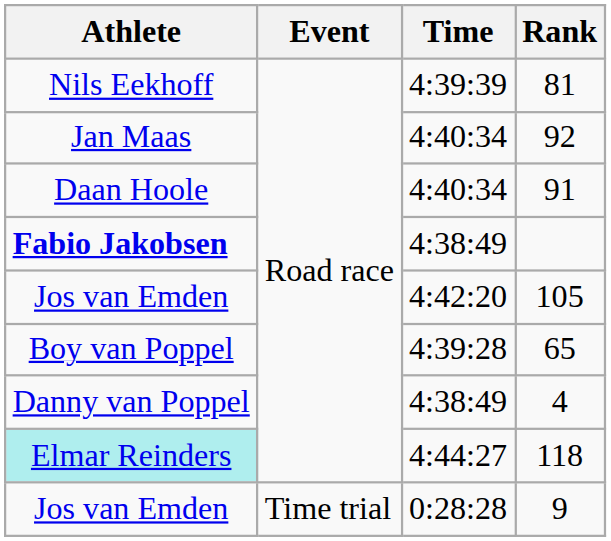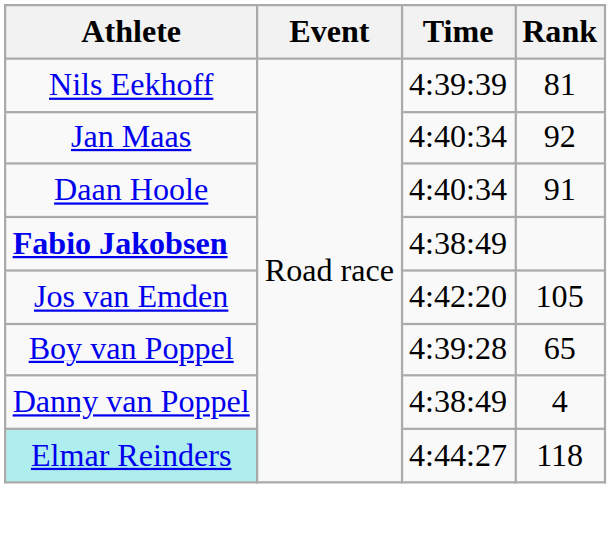- row: Jos van Emden | Time trial | 0:28:28 | 9
